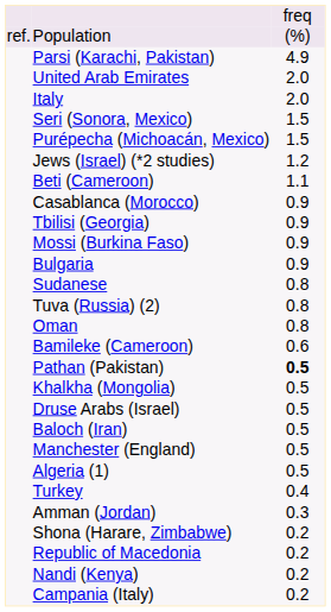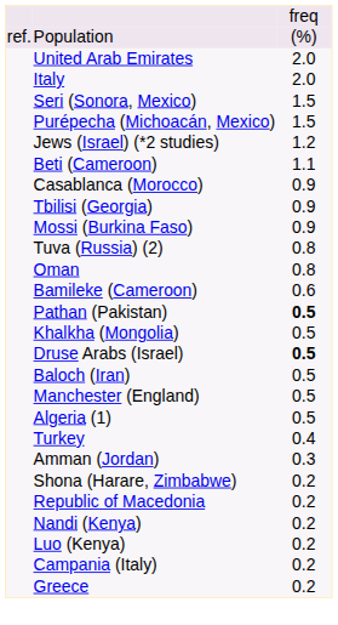- row: Parsi (Karachi, Pakistan) | 4.9
- row: Bulgaria | 0.9
- row: Sudanese | 0.8
Druse Arabs (Israel) | column 3: normal -> bold
+ row: Luo (Kenya) | 0.2
+ row: Greece | 0.2
